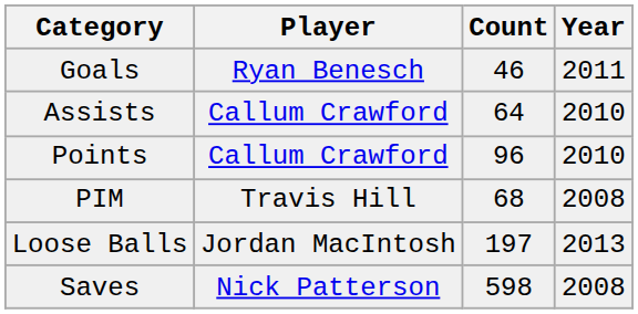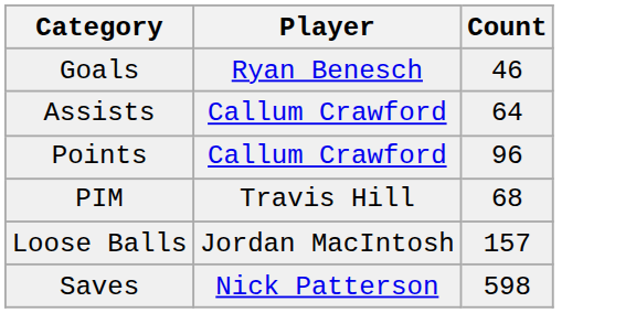- column: Year | 2011 | 2010 | 2010 | 2008 | 2013 | 2008
Loose Balls | Count: 197 -> 157
